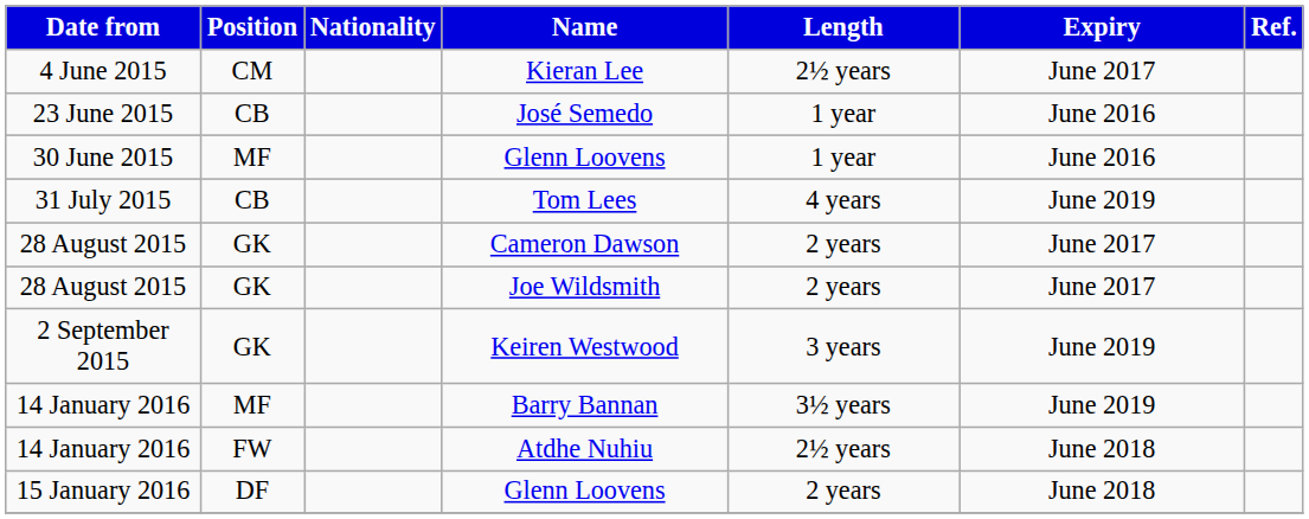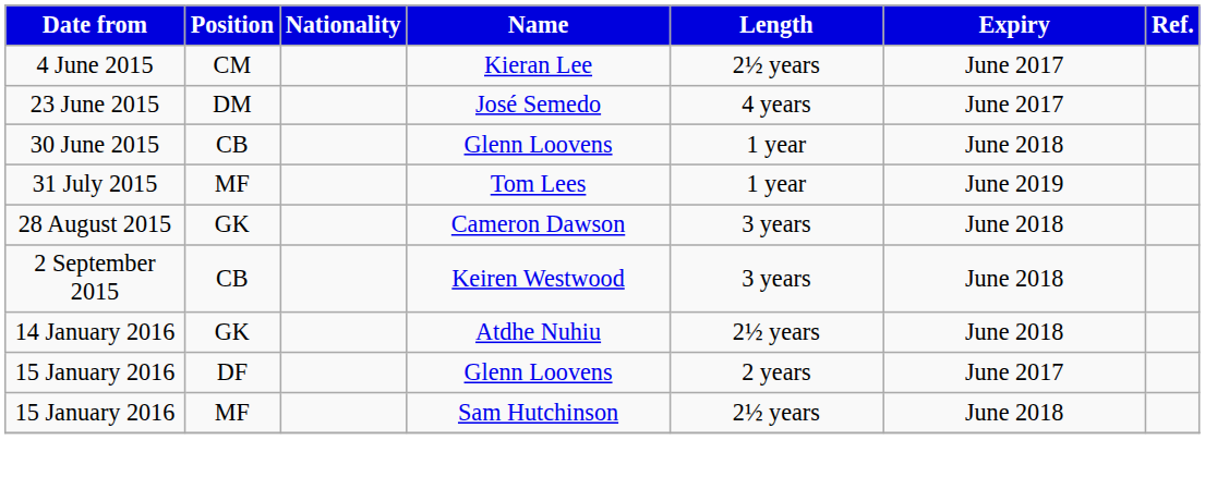José Semedo | Position: CB -> DM
José Semedo | Length: 1 year -> 4 years
José Semedo | Expiry: June 2016 -> June 2017
30 June 2015 / Glenn Loovens | Position: MF -> CB
30 June 2015 / Glenn Loovens | Expiry: June 2016 -> June 2018
Tom Lees | Position: CB -> MF
Tom Lees | Length: 4 years -> 1 year
Cameron Dawson | Length: 2 years -> 3 years
Cameron Dawson | Expiry: June 2017 -> June 2018
- row: 28 August 2015 | GK | Joe Wildsmith | 2 years | June 2017
Keiren Westwood | Position: GK -> CB
Keiren Westwood | Expiry: June 2019 -> June 2018
- row: 14 January 2016 | MF | Barry Bannan | 3½ years | June 2019
Atdhe Nuhiu | Position: FW -> GK
15 January 2016 / Glenn Loovens | Expiry: June 2018 -> June 2017
+ row: 15 January 2016 | MF | Sam Hutchinson | 2½ years | June 2018
